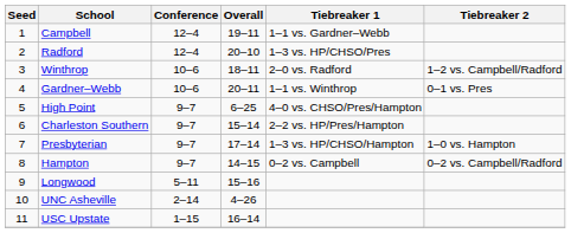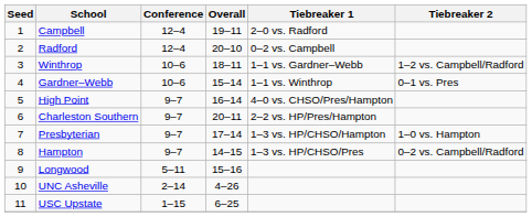Campbell | Tiebreaker 1: 1–1 vs. Gardner–Webb -> 2–0 vs. Radford
Radford | Tiebreaker 1: 1–3 vs. HP/CHSO/Pres -> 0–2 vs. Campbell
Winthrop | Tiebreaker 1: 2–0 vs. Radford -> 1–1 vs. Gardner–Webb
Gardner–Webb | Overall: 20–11 -> 15–14
High Point | Overall: 6–25 -> 16–14
Charleston Southern | Overall: 15–14 -> 20–11
Hampton | Tiebreaker 1: 0–2 vs. Campbell -> 1–3 vs. HP/CHSO/Pres
USC Upstate | Overall: 16–14 -> 6–25
